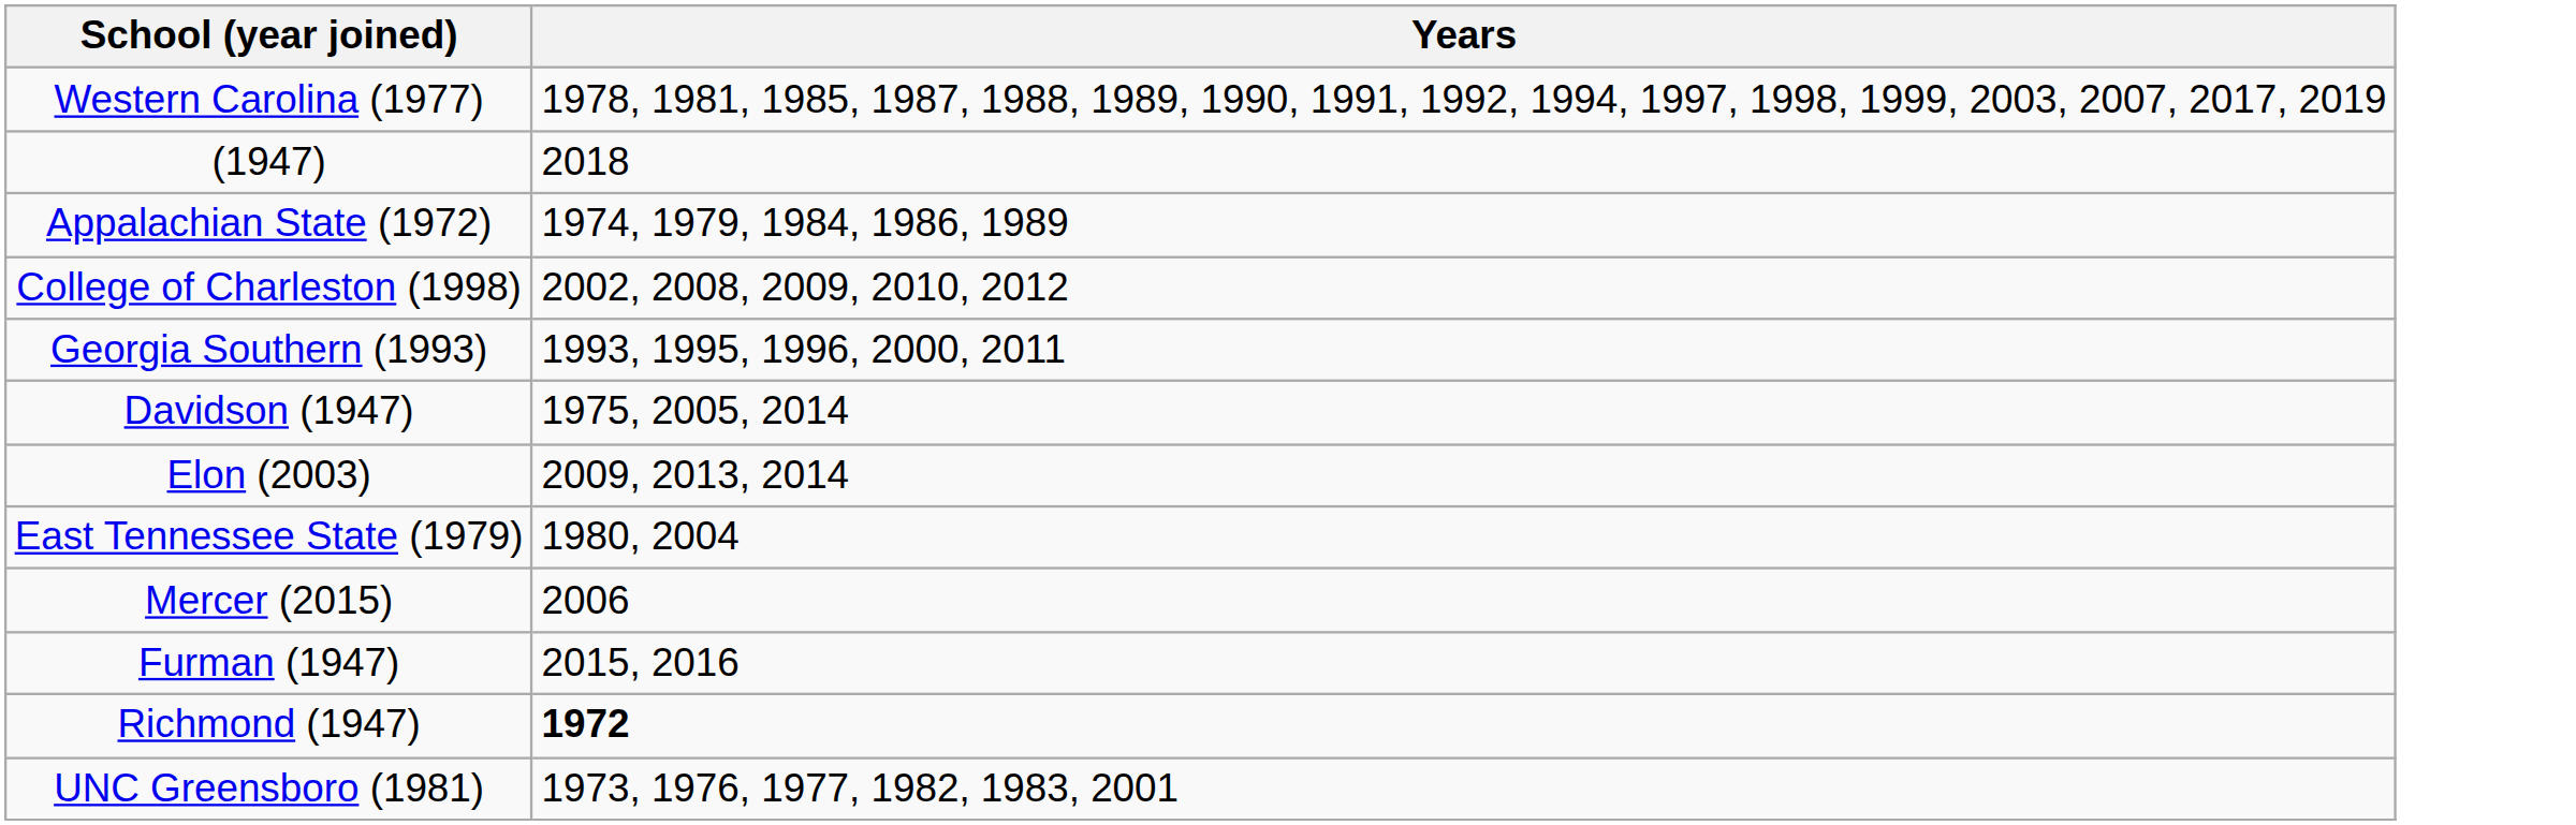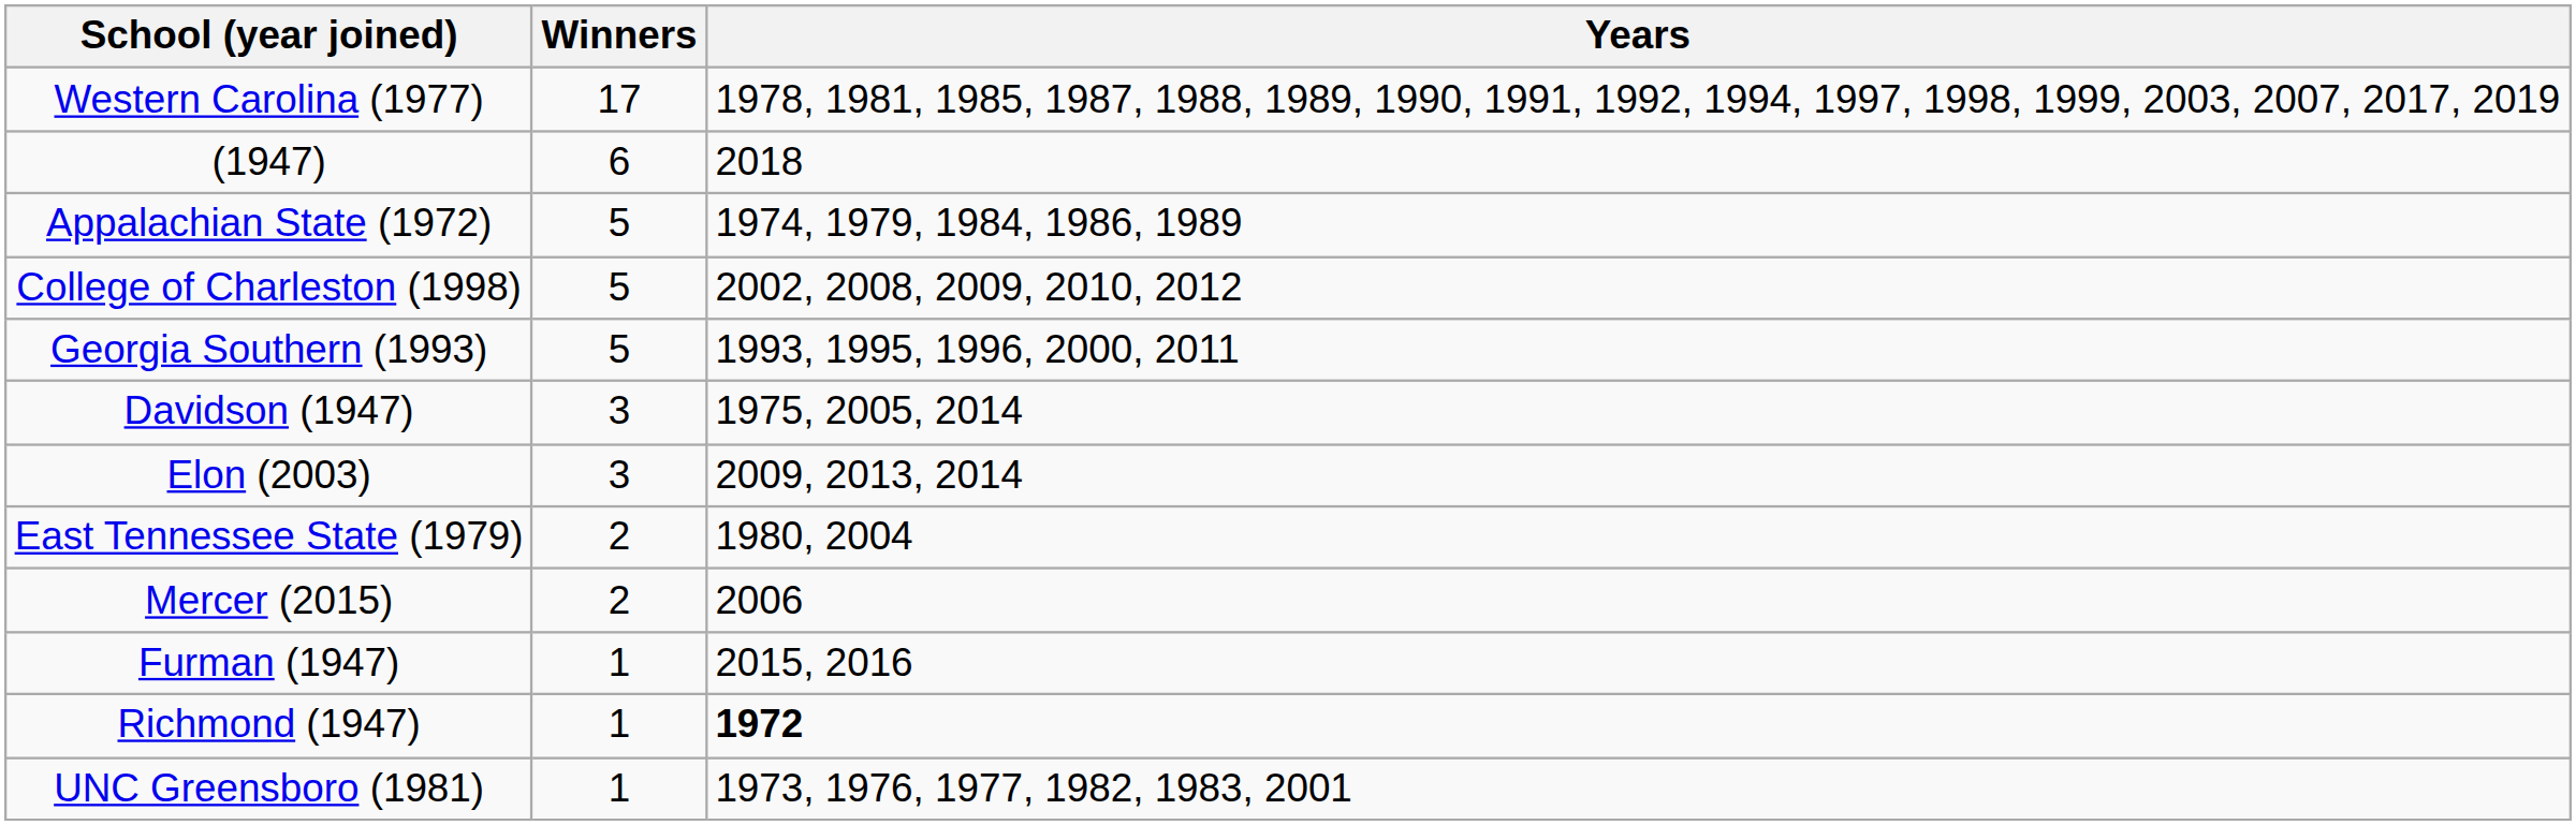+ column: Winners | 17 | 6 | 5 | 5 | 5 | 3 | 3 | 2 | 2 | 1 | 1 | 1
